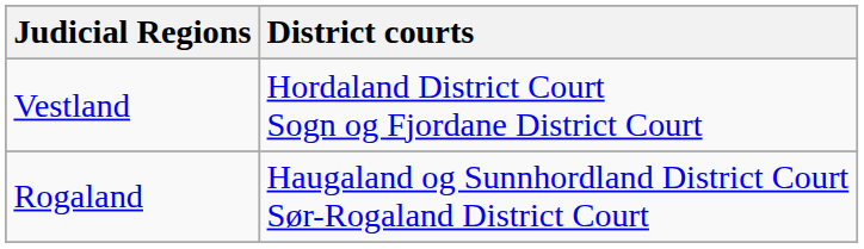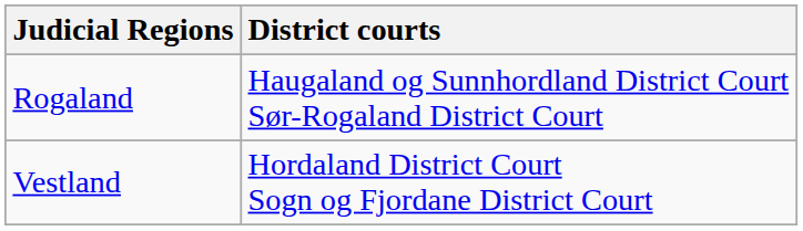rows swapped: Rogaland <-> Vestland
